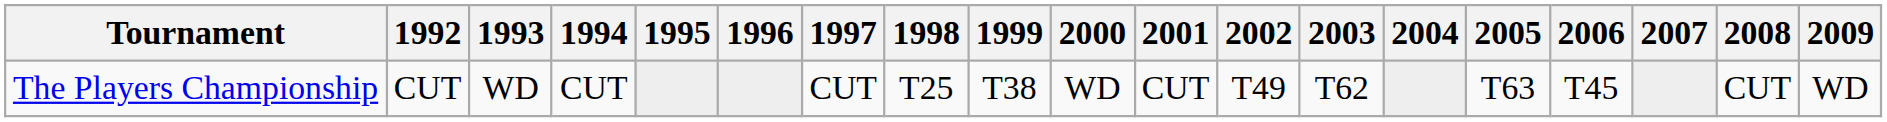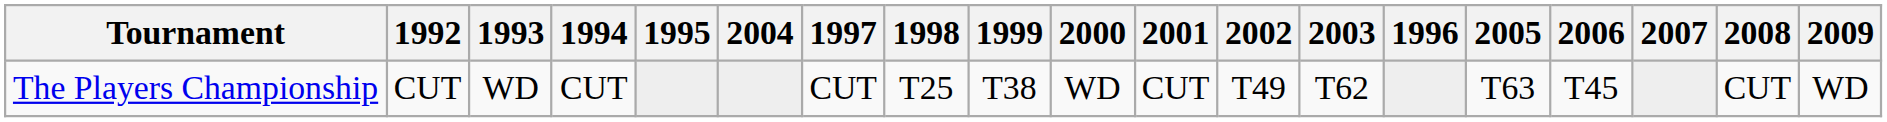columns swapped: 1996 <-> 2004
